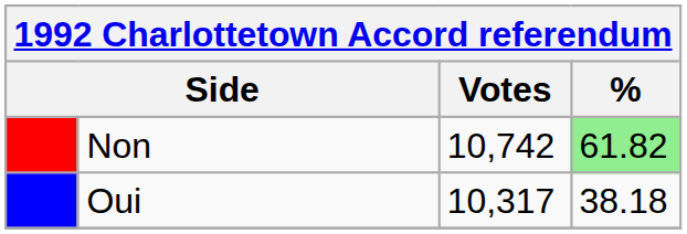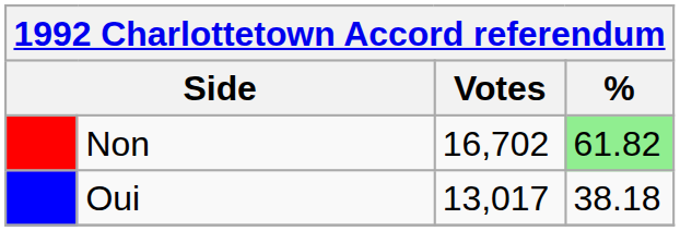Non | Votes: 10,742 -> 16,702
Oui | Votes: 10,317 -> 13,017
